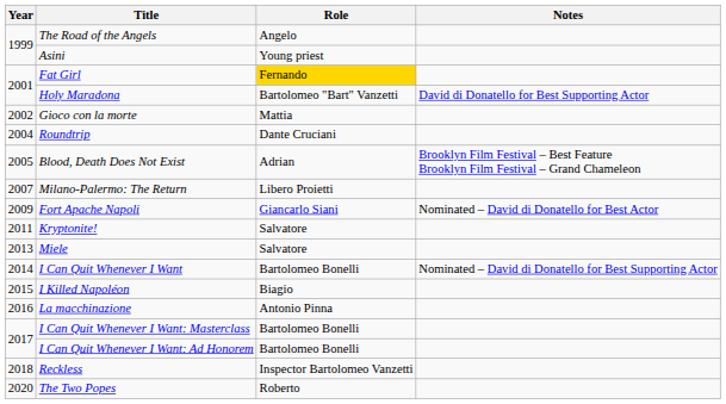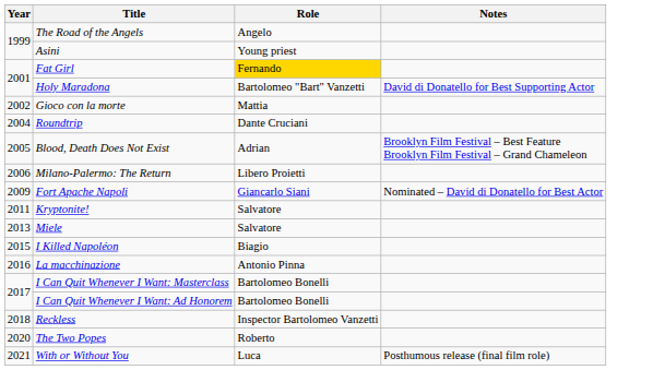Milano-Palermo: The Return | Year: 2007 -> 2006
- row: 2014 | I Can Quit Whenever I Want | Bartolomeo Bonelli | Nominated – David di Donatello for Best Supporting Actor
+ row: 2021 | With or Without You | Luca | Posthumous release (final film role)
